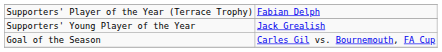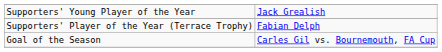rows swapped: Supporters' Player of the Year (Terrace Trophy) <-> Supporters' Young Player of the Year
